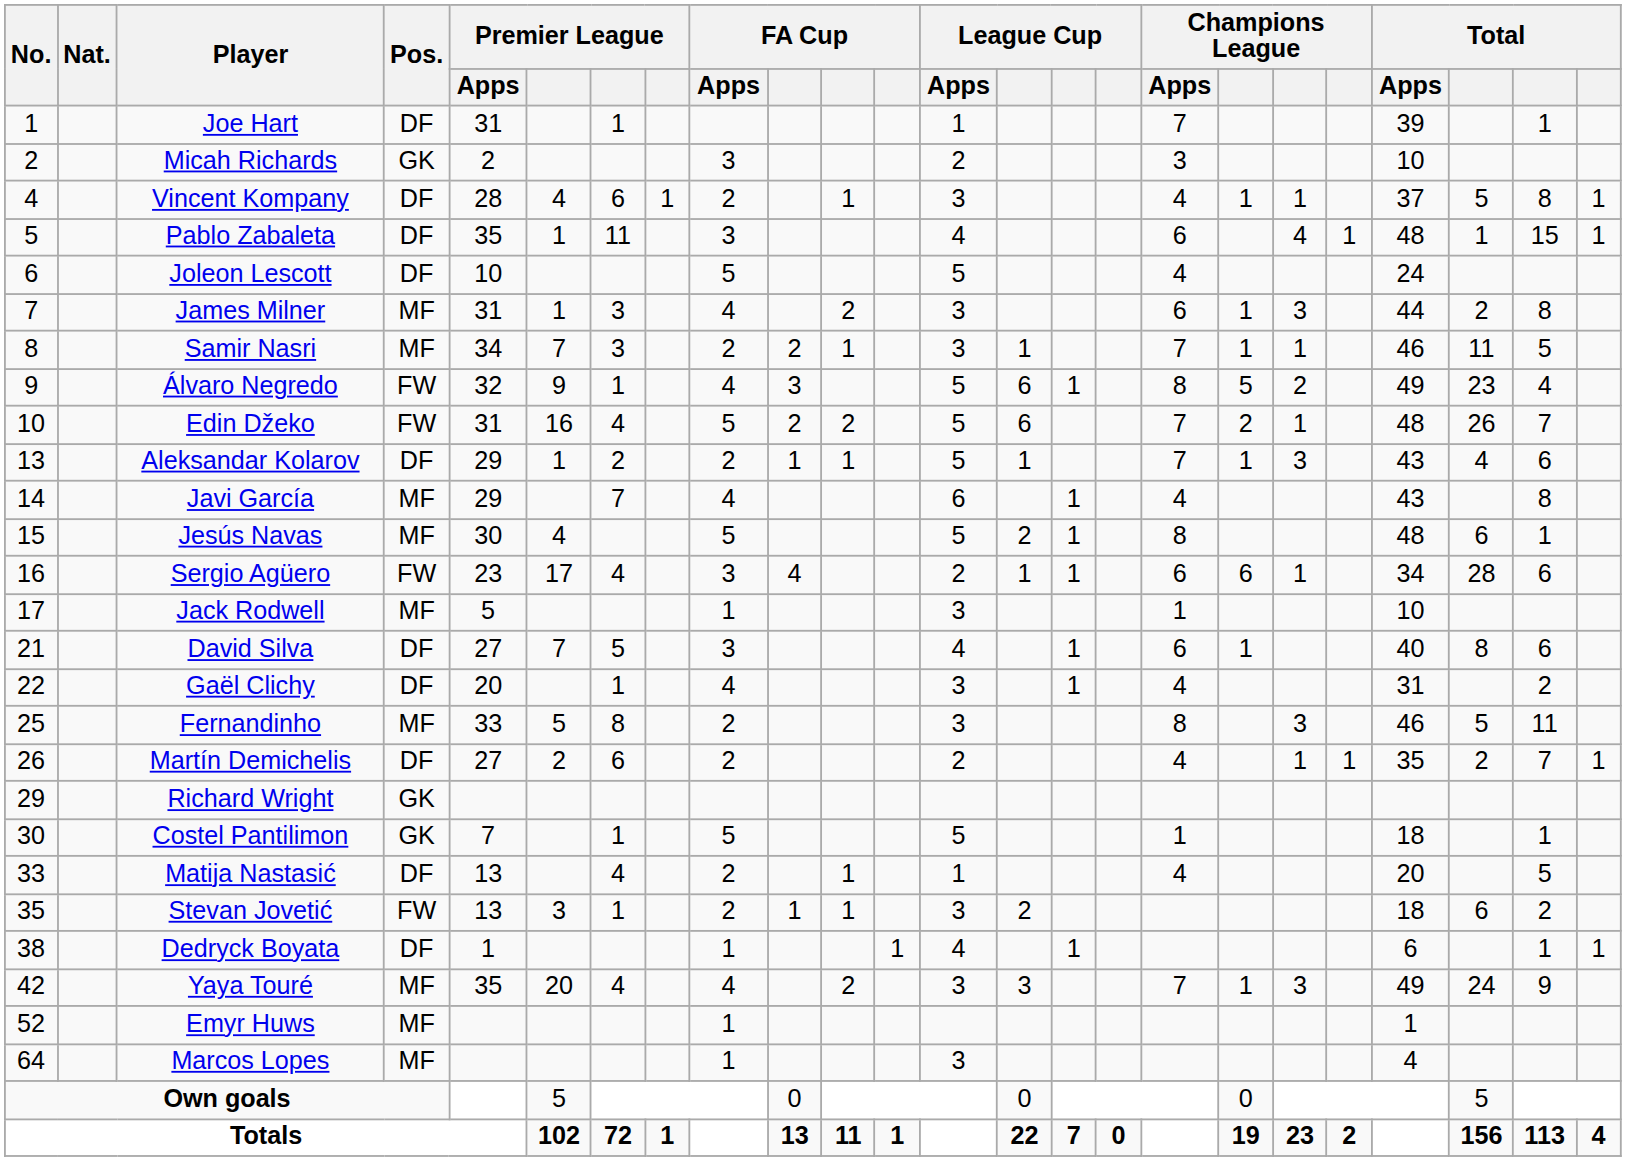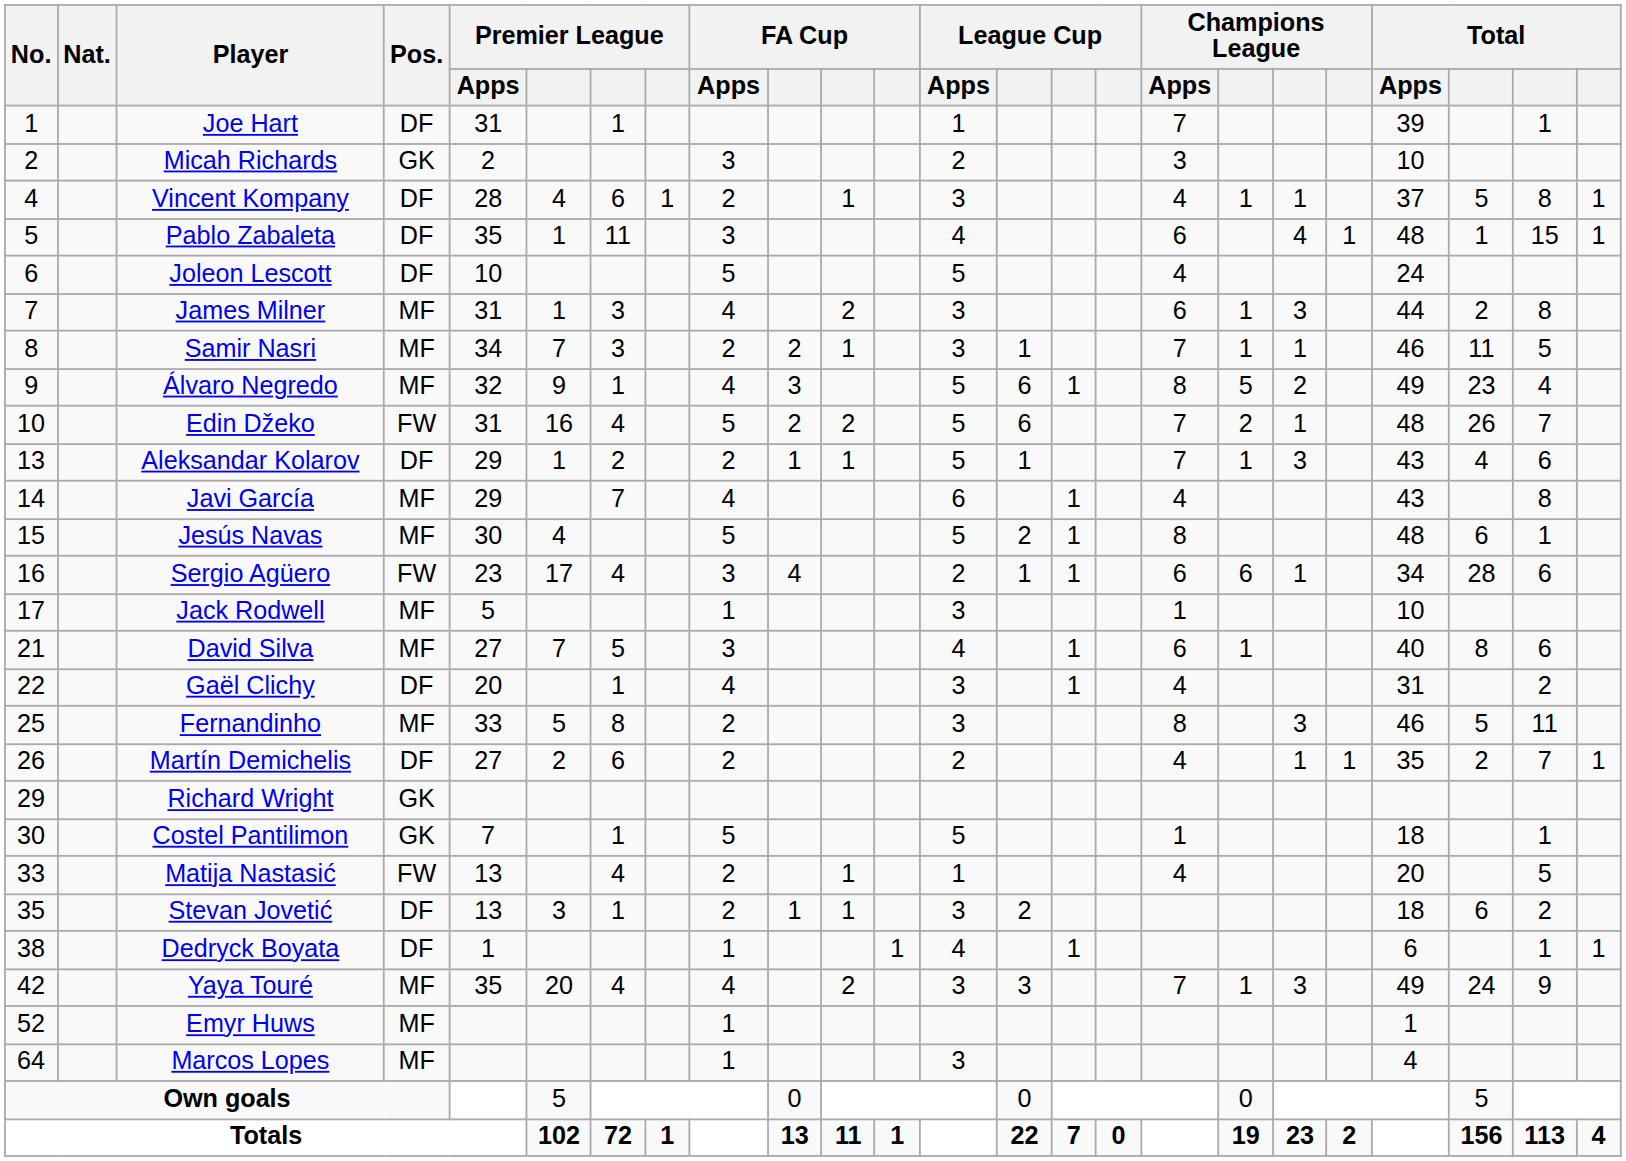Álvaro Negredo | Pos.: FW -> MF
David Silva | Pos.: DF -> MF
Matija Nastasić | Pos.: DF -> FW
Stevan Jovetić | Pos.: FW -> DF
